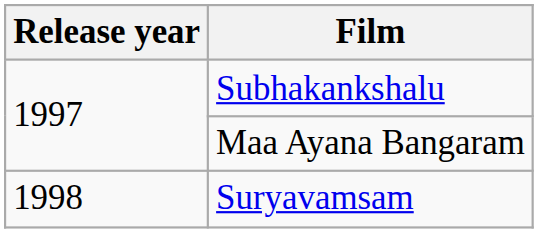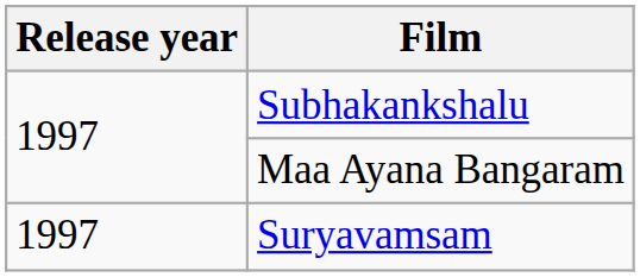Suryavamsam | Release year: 1998 -> 1997
